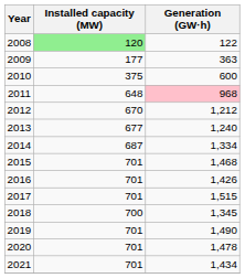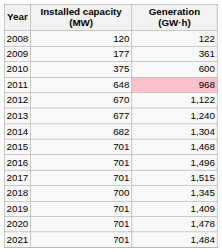2008 | Installed capacity (MW): lightgreen background -> no background
2009 | Generation (GW·h): 363 -> 361
2012 | Generation (GW·h): 1,212 -> 1,122
2014 | Installed capacity (MW): 687 -> 682
2014 | Generation (GW·h): 1,334 -> 1,304
2016 | Generation (GW·h): 1,426 -> 1,496
2019 | Generation (GW·h): 1,490 -> 1,409
2021 | Generation (GW·h): 1,434 -> 1,484
